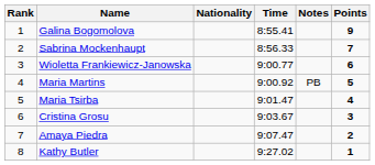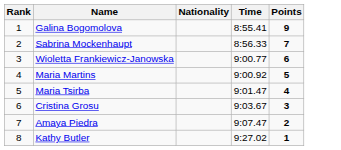- column: Notes | PB
